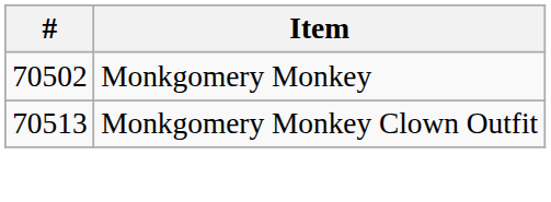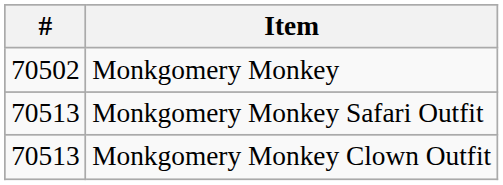+ row: 70513 | Monkgomery Monkey Safari Outfit
